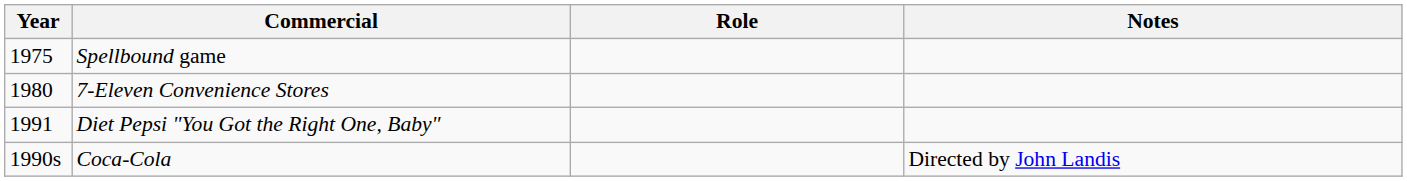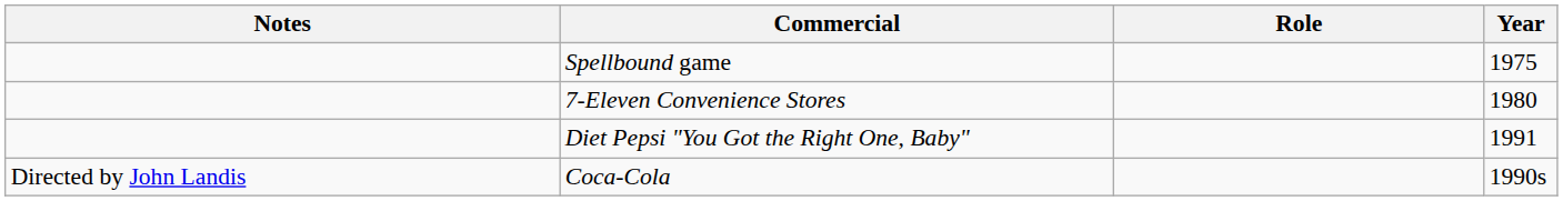columns swapped: Year <-> Notes
